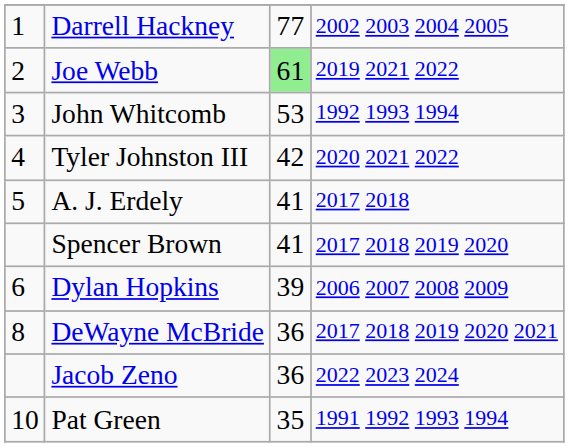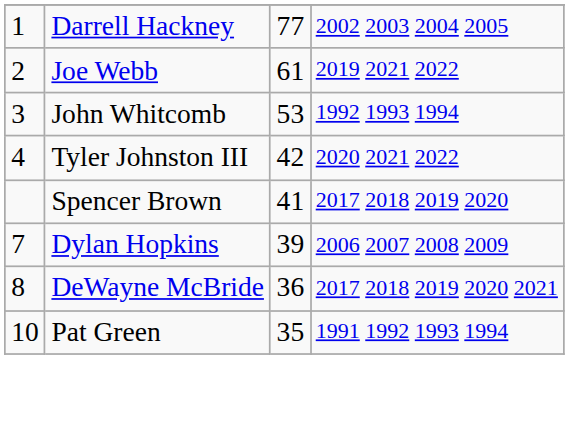Joe Webb | column 3: lightgreen background -> no background
- row: 5 | A. J. Erdely | 41 | 2017 2018
Dylan Hopkins | column 1: 6 -> 7
- row: Jacob Zeno | 36 | 2022 2023 2024
